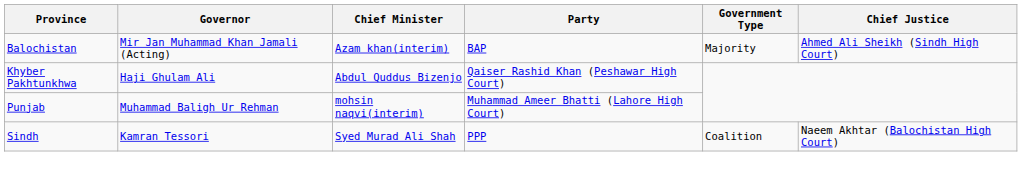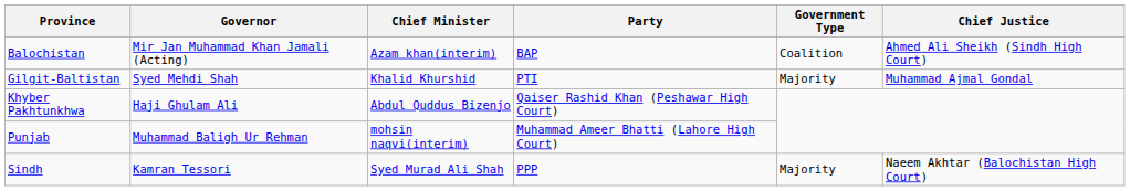Balochistan | Government Type: Majority -> Coalition
+ row: Gilgit-Baltistan | Syed Mehdi Shah | Khalid Khurshid | PTI | Majority | Muhammad Ajmal Gondal
Sindh | Government Type: Coalition -> Majority
